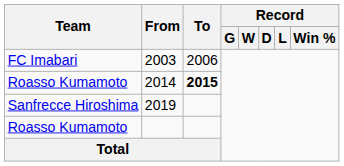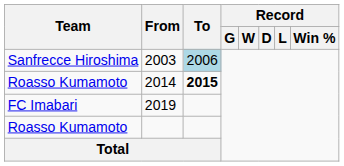2003 | Team: FC Imabari -> Sanfrecce Hiroshima
2003 | To: no background -> lightblue background
2019 | Team: Sanfrecce Hiroshima -> FC Imabari
